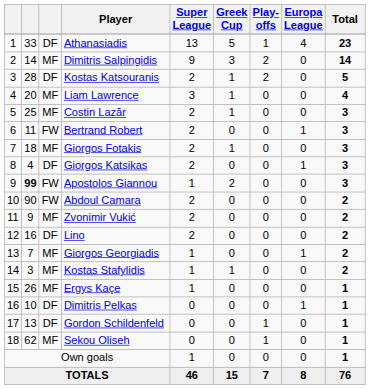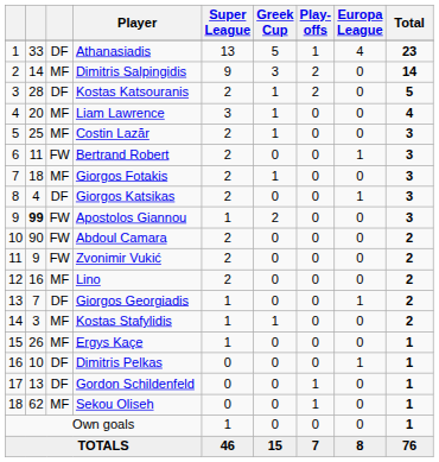Zvonimir Vukić | column 3: MF -> FW
Lino | column 3: DF -> MF
Giorgos Georgiadis | column 3: MF -> DF
